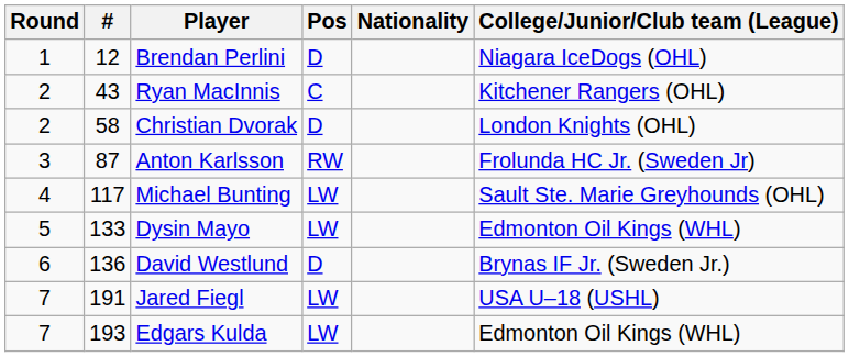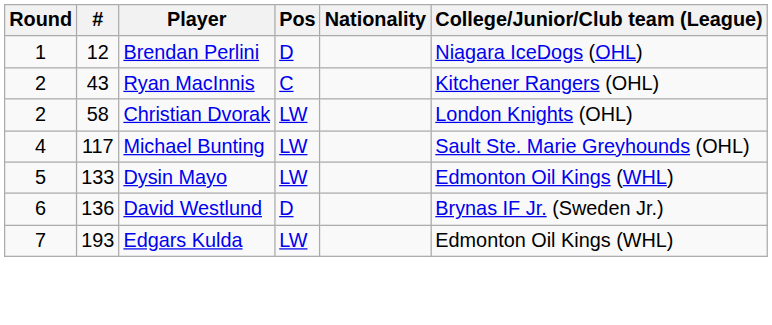Christian Dvorak | Pos: D -> LW
- row: 3 | 87 | Anton Karlsson | RW | Frolunda HC Jr. (Sweden Jr)
- row: 7 | 191 | Jared Fiegl | LW | USA U–18 (USHL)
